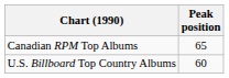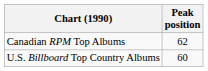Canadian RPM Top Albums | Peak position: 65 -> 62
